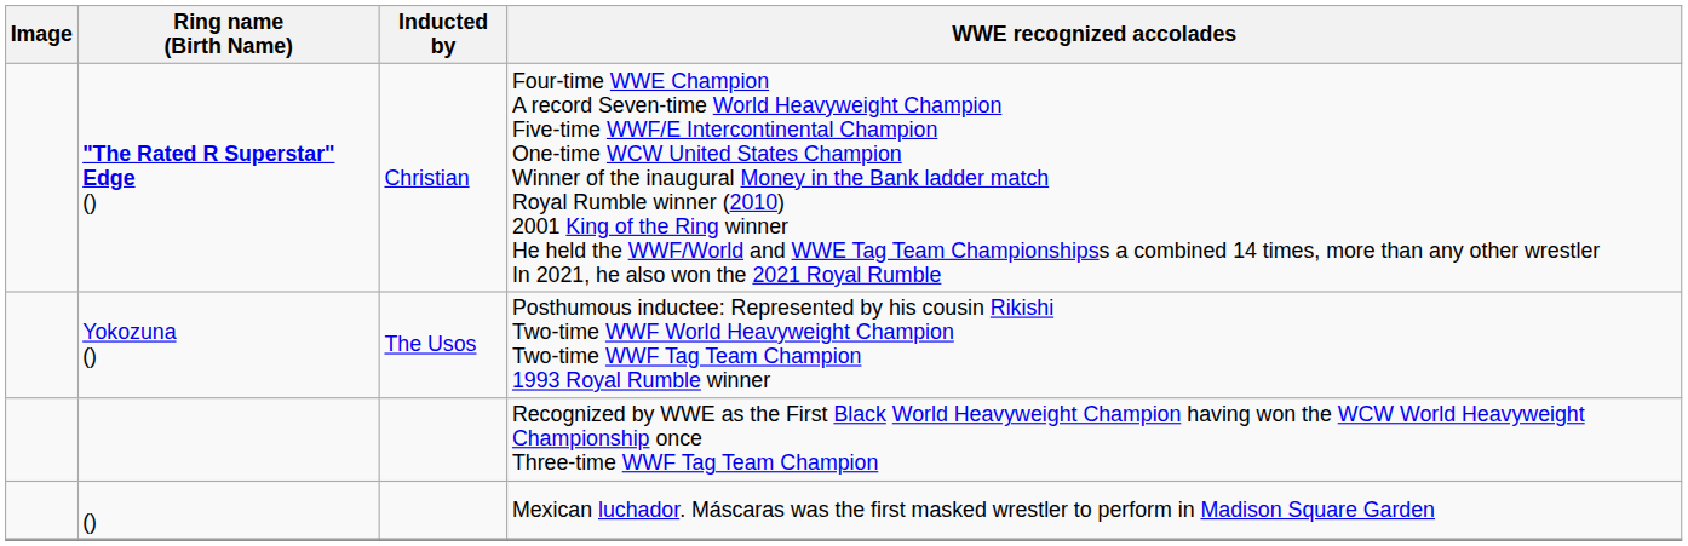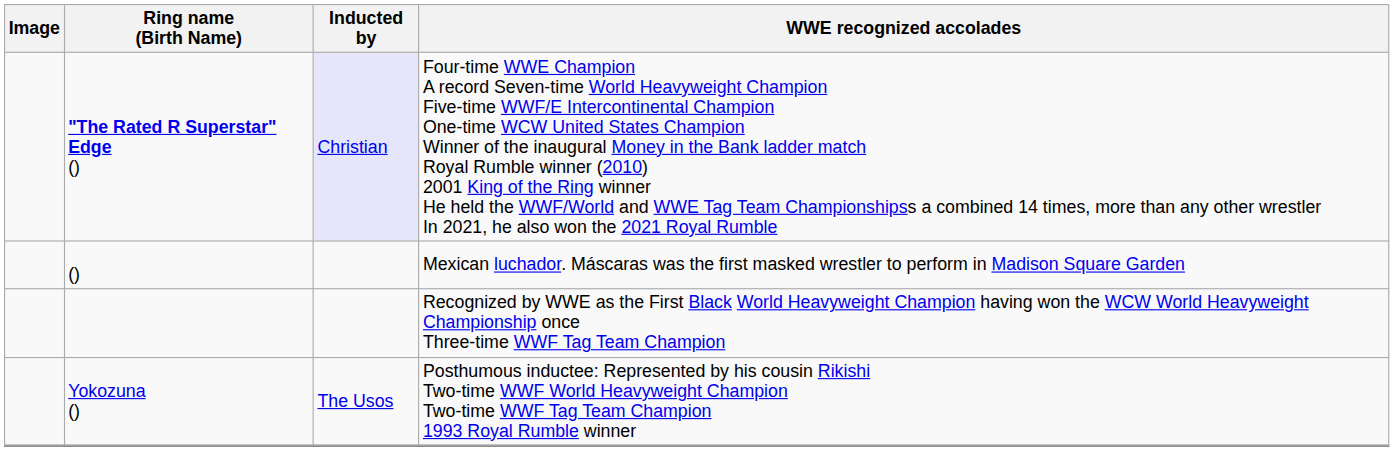"The Rated R Superstar" Edge () | Inducted by: no background -> lavender background
rows swapped: () <-> Yokozuna ()
